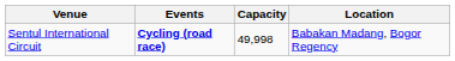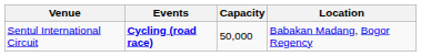Sentul International Circuit | Capacity: 49,998 -> 50,000
